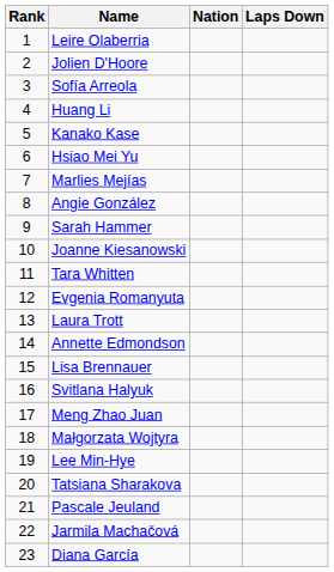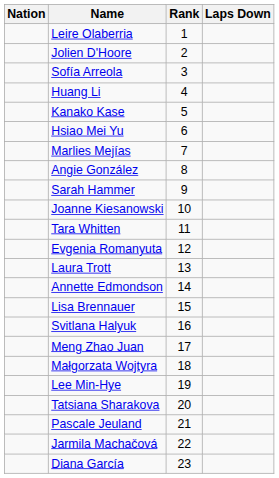columns swapped: Rank <-> Nation
